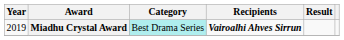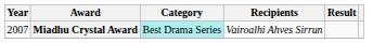Miadhu Crystal Award | Year: 2019 -> 2007
Miadhu Crystal Award | Recipients: bold -> normal
